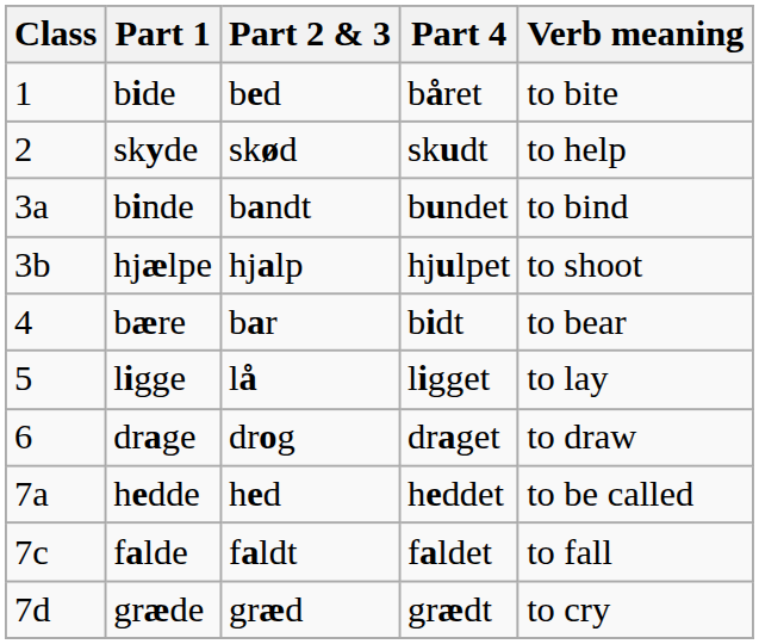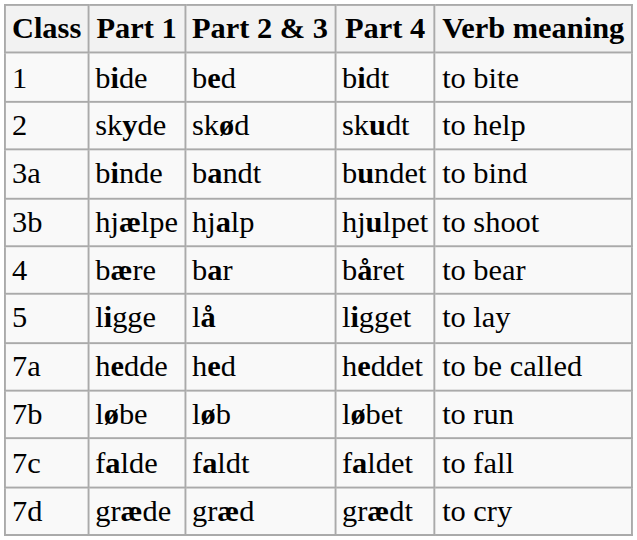bide | Part 4: båret -> bidt
bære | Part 4: bidt -> båret
- row: 6 | drage | drog | draget | to draw
+ row: 7b | løbe | løb | løbet | to run
